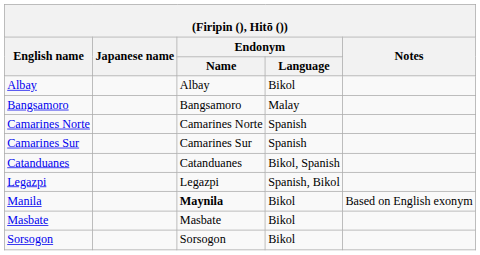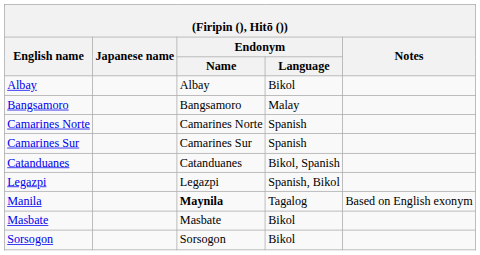Manila | Endonym / Language: Bikol -> Tagalog
